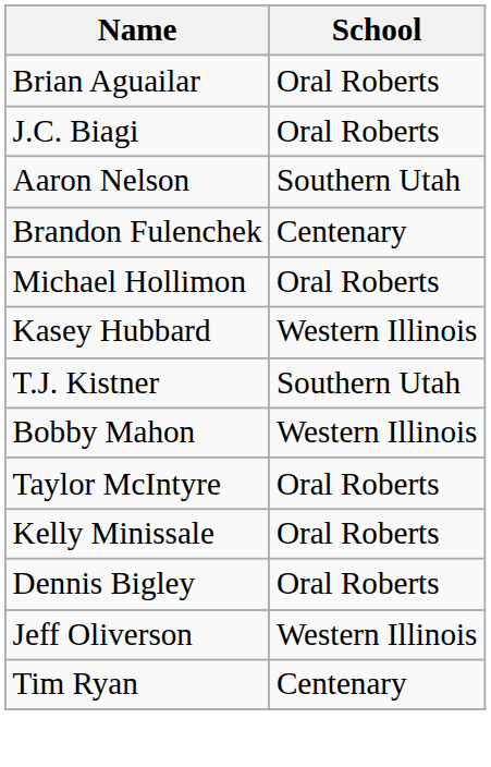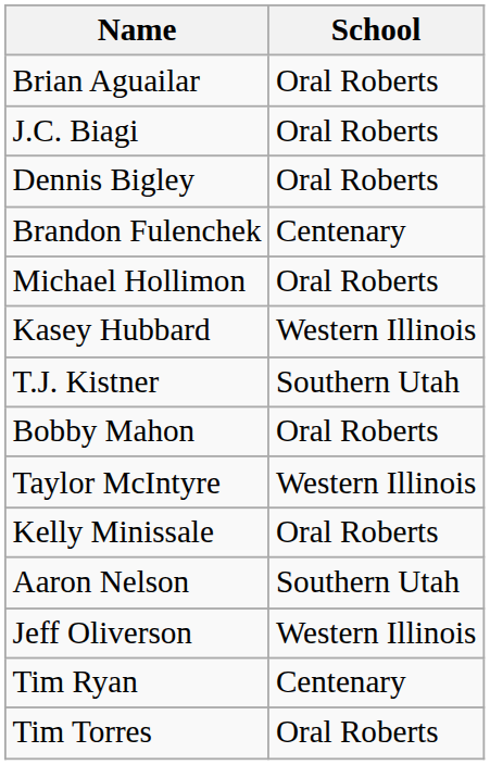rows swapped: Dennis Bigley <-> Aaron Nelson
Bobby Mahon | School: Western Illinois -> Oral Roberts
Taylor McIntyre | School: Oral Roberts -> Western Illinois
+ row: Tim Torres | Oral Roberts
